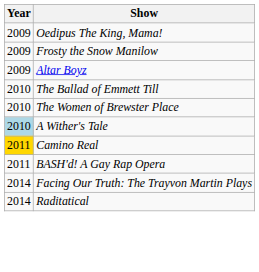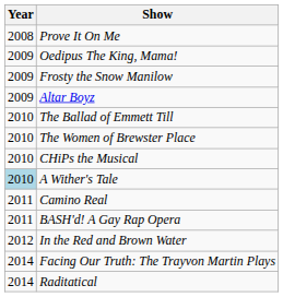+ row: 2008 | Prove It On Me
+ row: 2010 | CHiPs the Musical
Camino Real | Year: gold background -> no background
+ row: 2012 | In the Red and Brown Water
